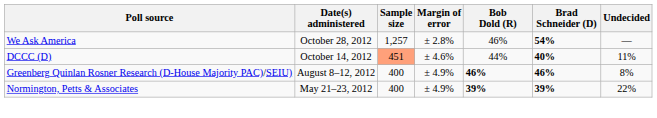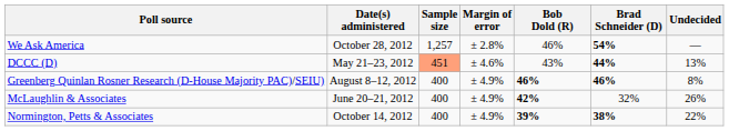DCCC (D) | Date(s) administered: October 14, 2012 -> May 21–23, 2012
DCCC (D) | Bob Dold (R): 44% -> 43%
DCCC (D) | Brad Schneider (D): 40% -> 44%
DCCC (D) | Undecided: 11% -> 13%
+ row: McLaughlin & Associates | June 20–21, 2012 | 400 | ± 4.9% | 42% | 32% | 26%
Normington, Petts & Associates | Date(s) administered: May 21–23, 2012 -> October 14, 2012
Normington, Petts & Associates | Brad Schneider (D): 39% -> 38%
